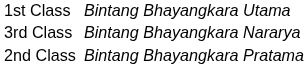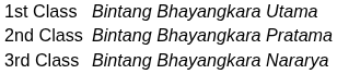rows swapped: 2nd Class <-> 3rd Class
